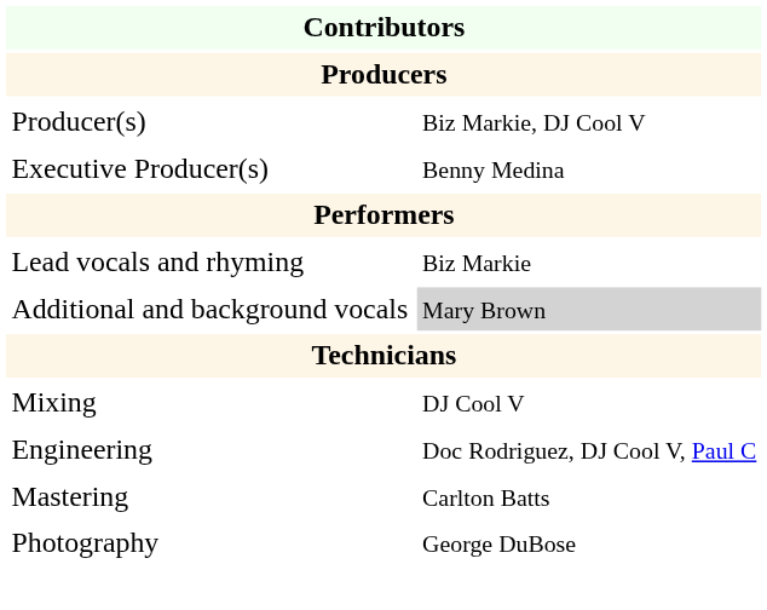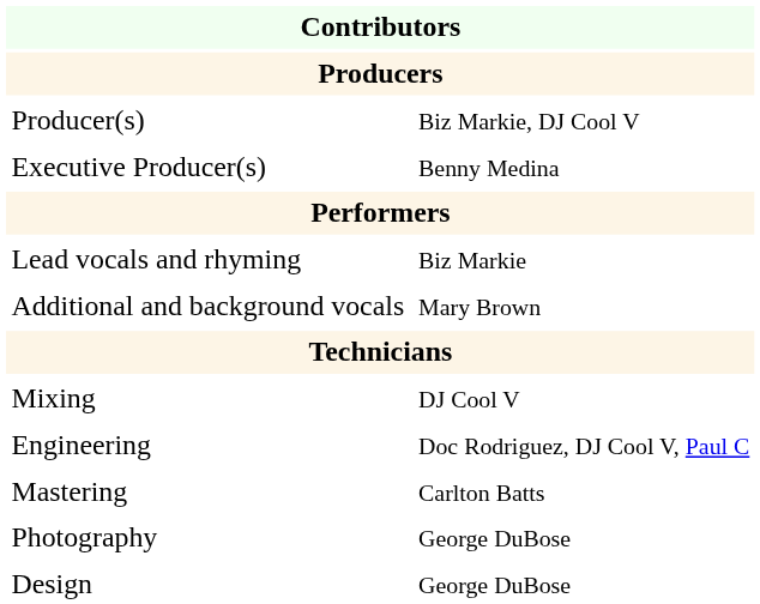Additional and background vocals | column 2: lightgrey background -> no background
+ row: Design | George DuBose
